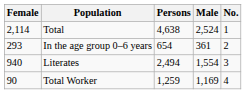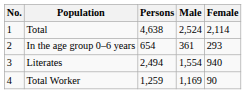columns swapped: No. <-> Female
